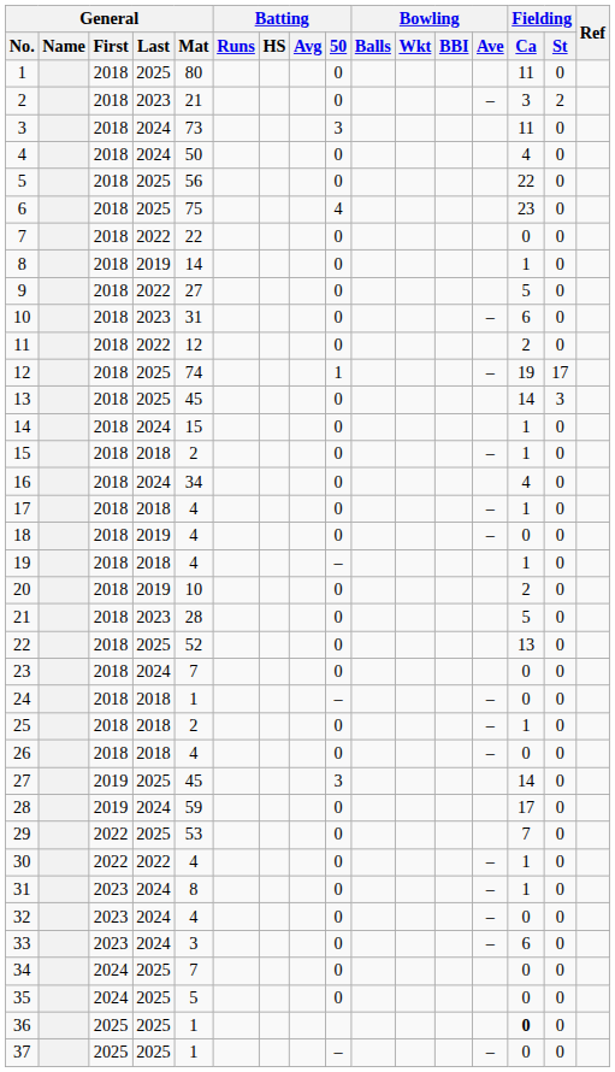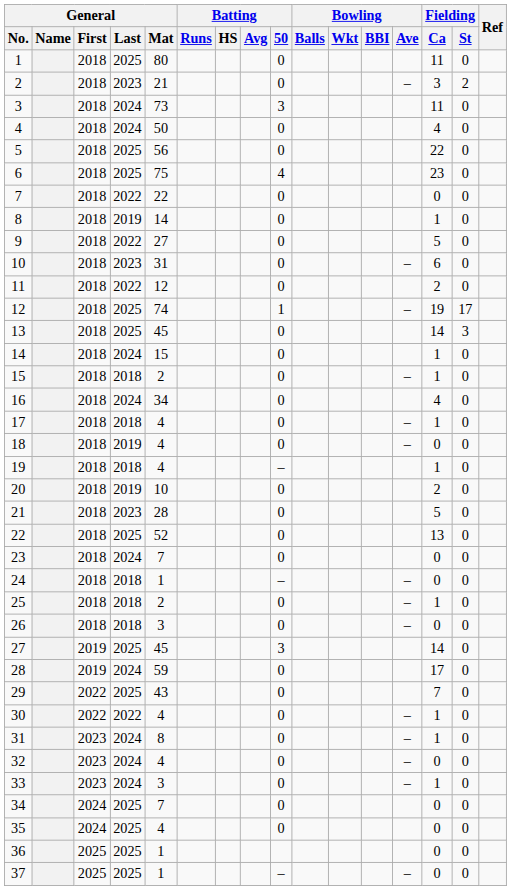26 | General / Mat: 4 -> 3
29 | General / Mat: 53 -> 43
33 | Fielding / Ca: 6 -> 1
35 | General / Mat: 5 -> 4
36 | Fielding / Ca: bold -> normal
